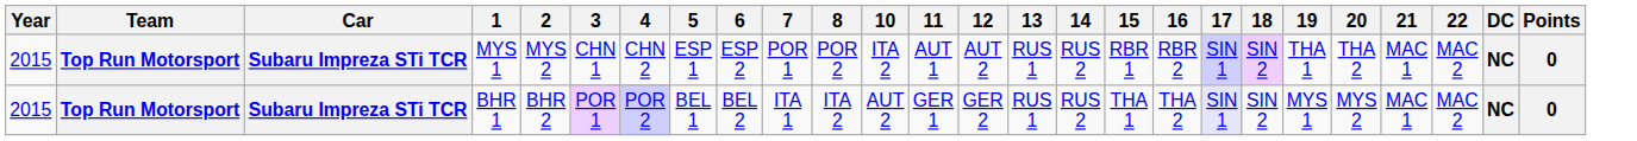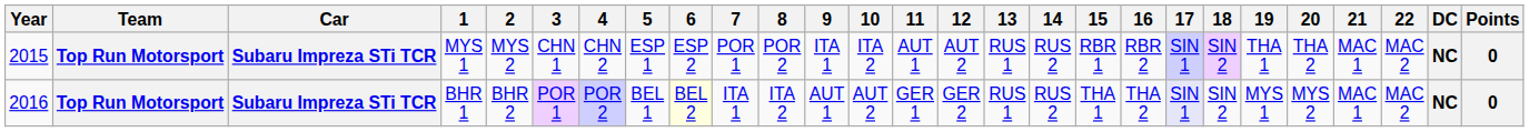+ column: 9 | ITA 1 | AUT 1
BHR 1 | Year: 2015 -> 2016
BHR 1 | 6: no background -> lightyellow background
